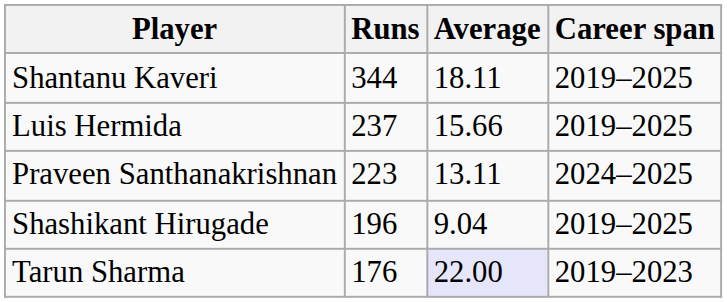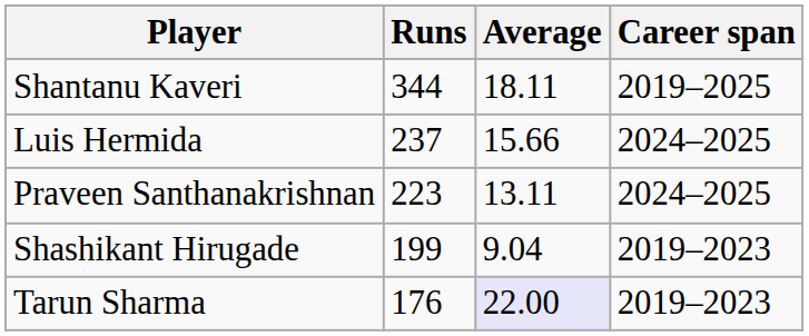Luis Hermida | Career span: 2019–2025 -> 2024–2025
Shashikant Hirugade | Runs: 196 -> 199
Shashikant Hirugade | Career span: 2019–2025 -> 2019–2023
